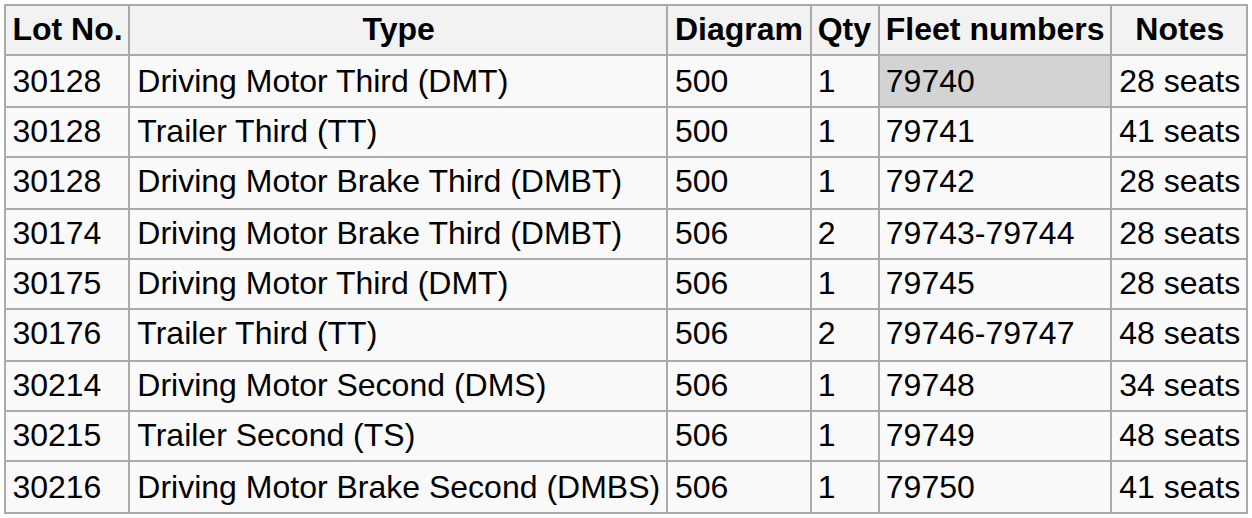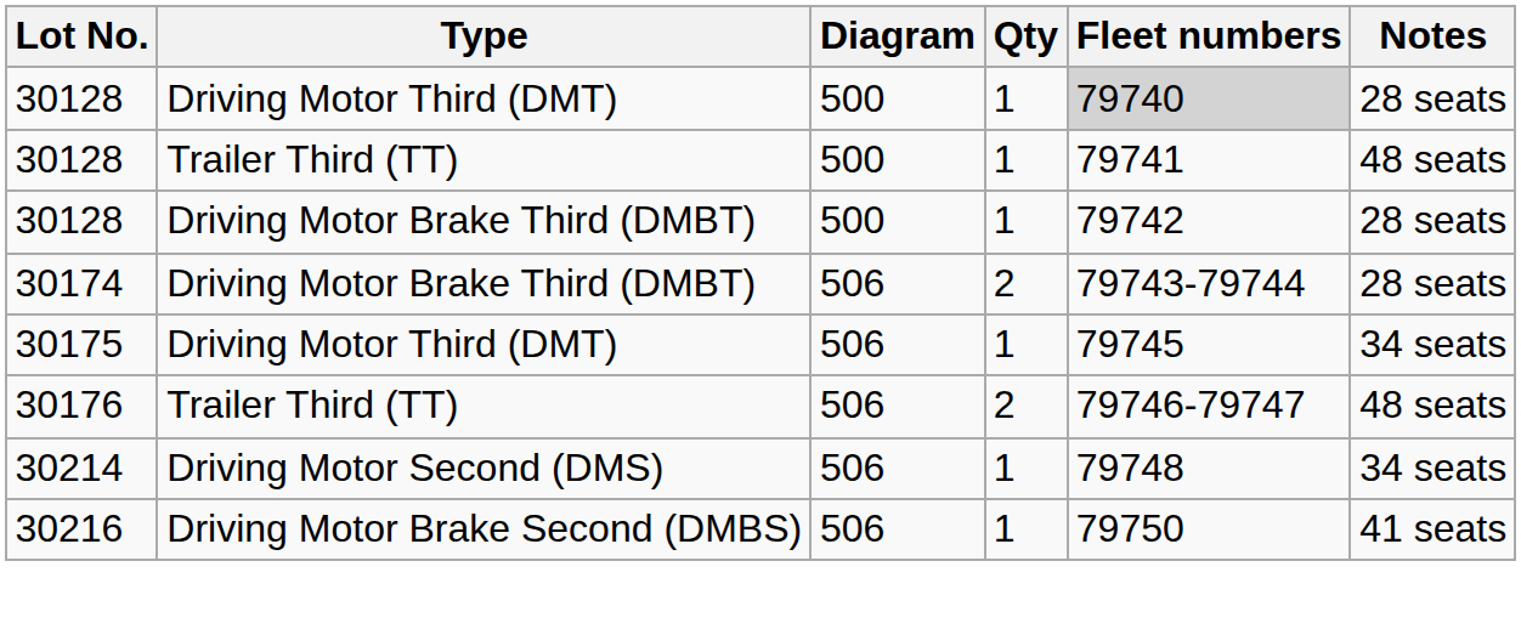30128 / Trailer Third (TT) | Notes: 41 seats -> 48 seats
30175 | Notes: 28 seats -> 34 seats
- row: 30215 | Trailer Second (TS) | 506 | 1 | 79749 | 48 seats
